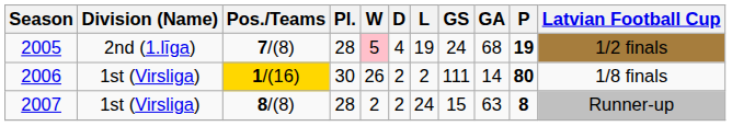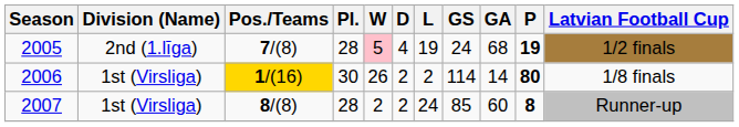2006 | GS: 111 -> 114
2007 | GS: 15 -> 85
2007 | GA: 63 -> 60
